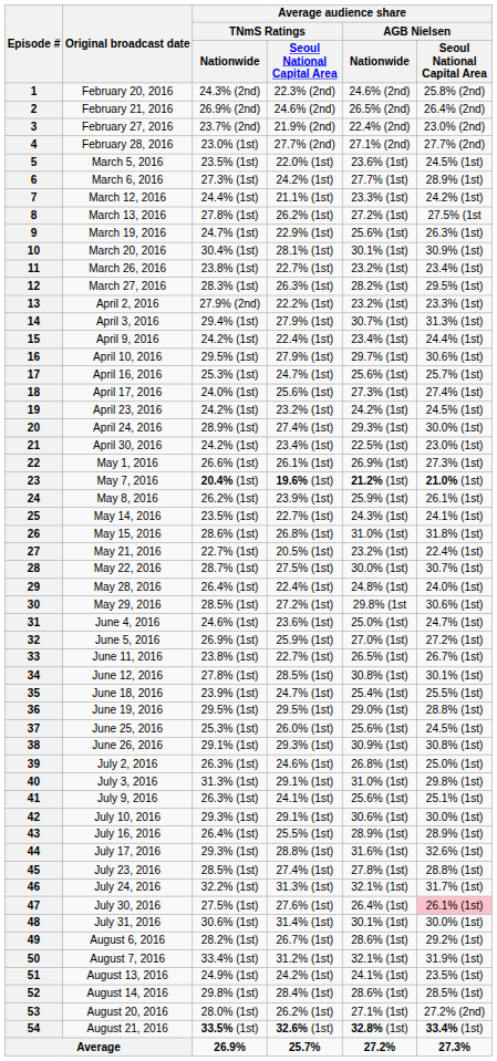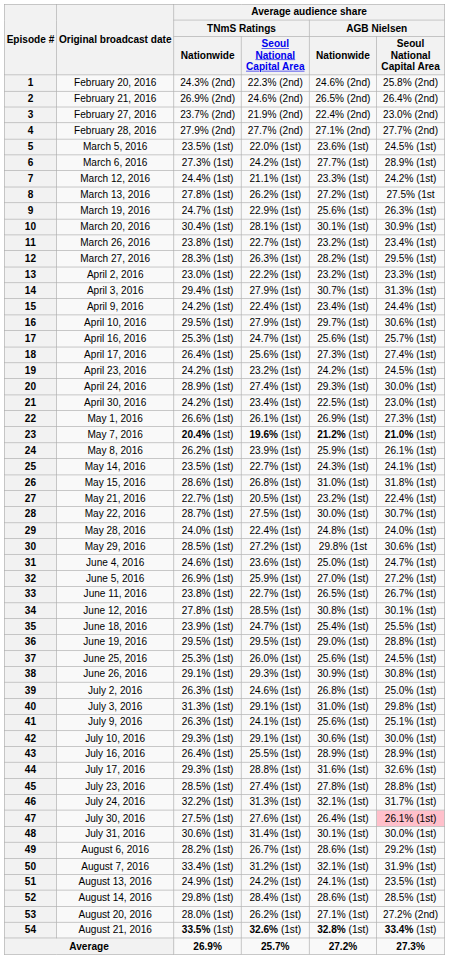4 | Average audience share / TNmS Ratings / Nationwide: 23.0% (1st) -> 27.9% (2nd)
13 | Average audience share / TNmS Ratings / Nationwide: 27.9% (2nd) -> 23.0% (1st)
18 | Average audience share / TNmS Ratings / Nationwide: 24.0% (1st) -> 26.4% (1st)
29 | Average audience share / TNmS Ratings / Nationwide: 26.4% (1st) -> 24.0% (1st)
